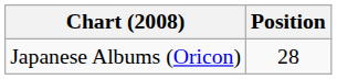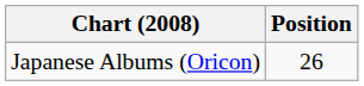Japanese Albums (Oricon) | Position: 28 -> 26
